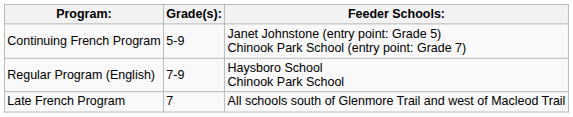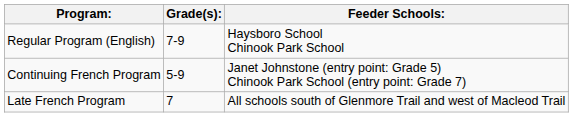rows swapped: Regular Program (English) <-> Continuing French Program
